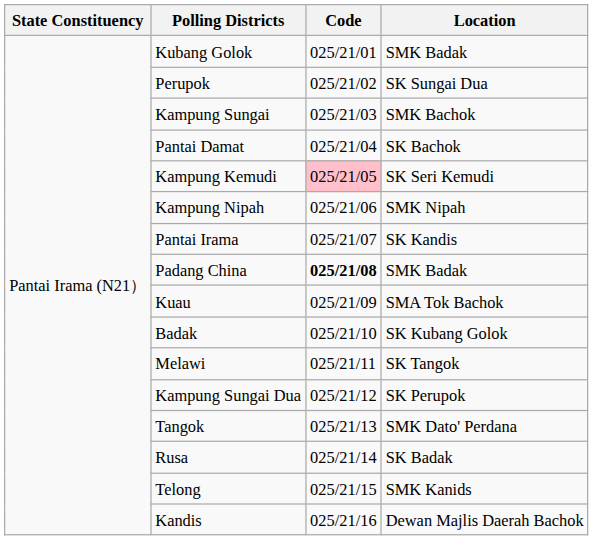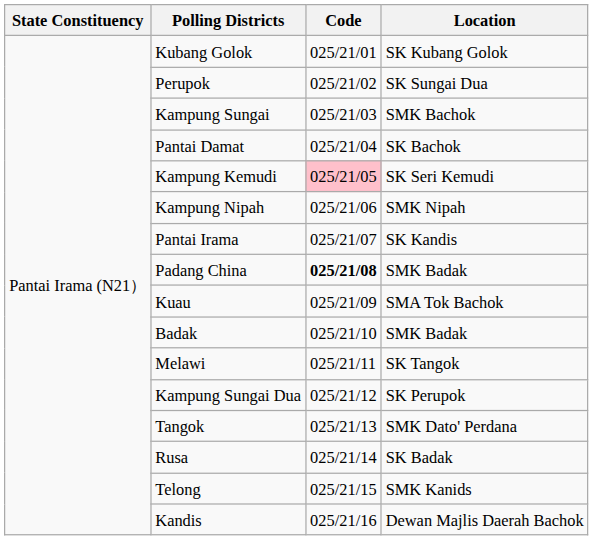Kubang Golok | Location: SMK Badak -> SK Kubang Golok
Badak | Location: SK Kubang Golok -> SMK Badak
